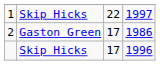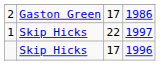rows swapped: 1 <-> 2
